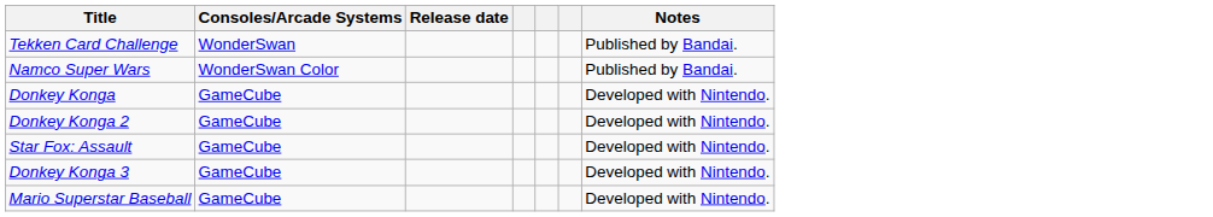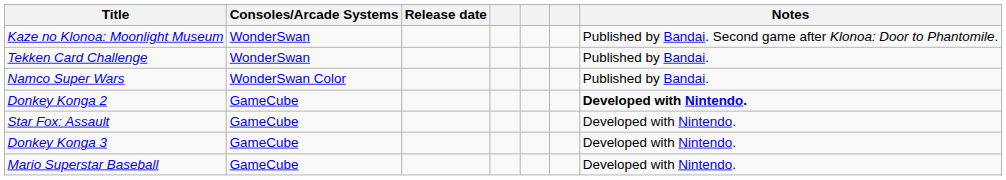+ row: Kaze no Klonoa: Moonlight Museum | WonderSwan | Published by Bandai. Second game after Klonoa: Door to Phantomile.
- row: Donkey Konga | GameCube | Developed with Nintendo.
Donkey Konga 2 | Notes: normal -> bold
